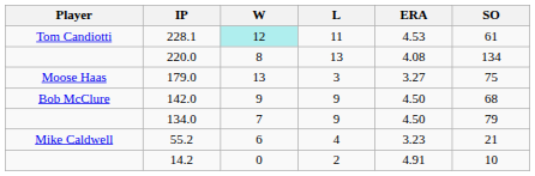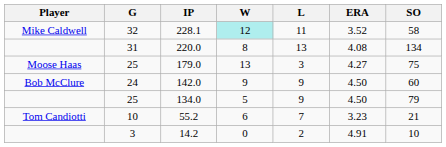+ column: G | 32 | 31 | 25 | 24 | 25 | 10 | 3
228.1 | Player: Tom Candiotti -> Mike Caldwell
228.1 | ERA: 4.53 -> 3.52
228.1 | SO: 61 -> 58
179.0 | ERA: 3.27 -> 4.27
142.0 | SO: 68 -> 60
134.0 | W: 7 -> 5
55.2 | Player: Mike Caldwell -> Tom Candiotti
55.2 | L: 4 -> 7
